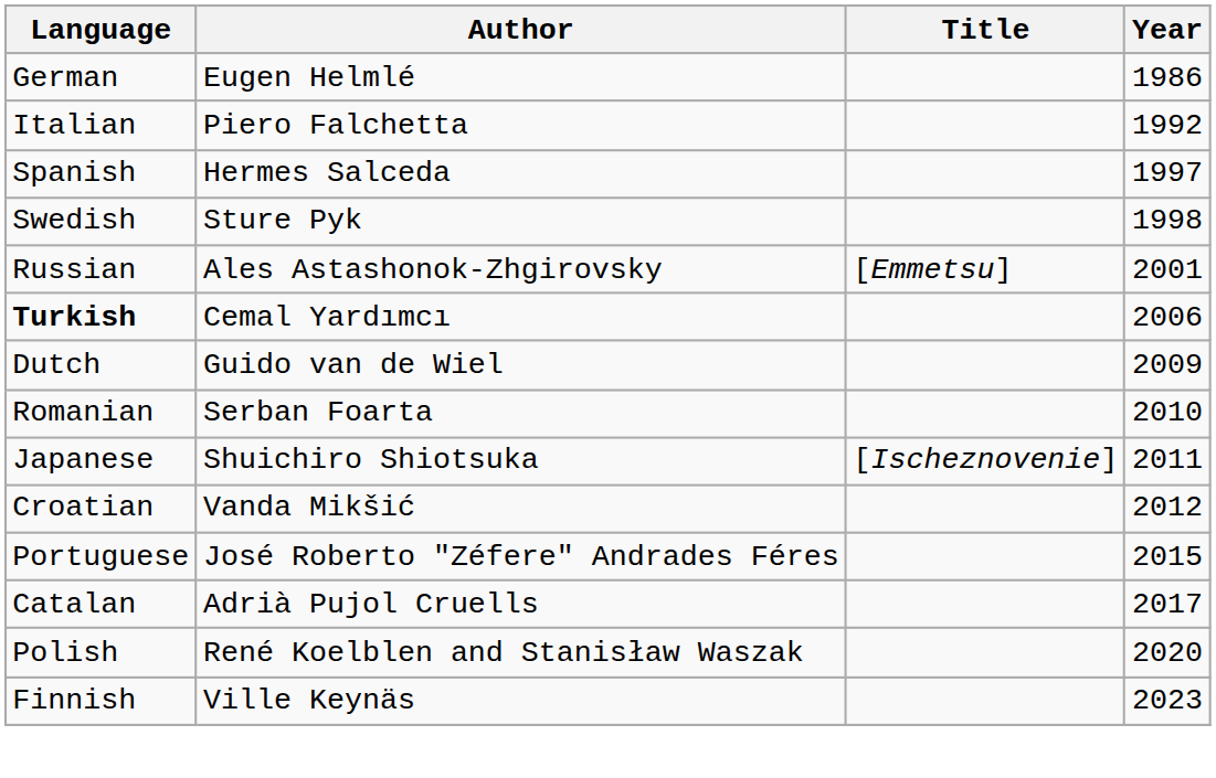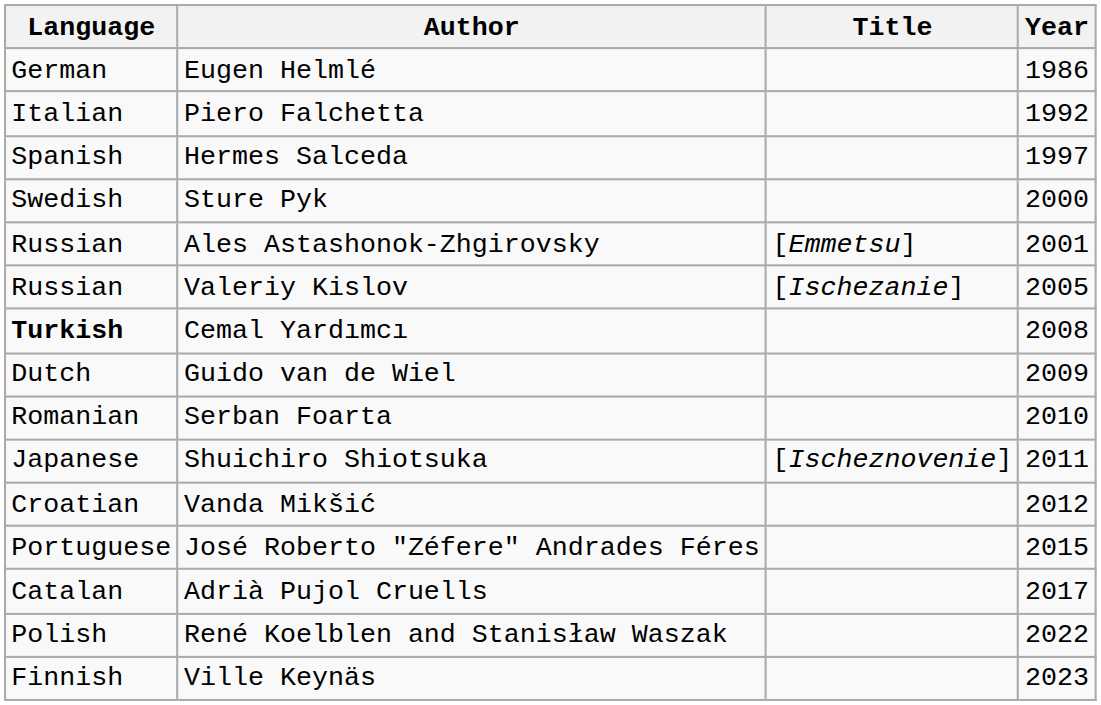Sture Pyk | Year: 1998 -> 2000
+ row: Russian | Valeriy Kislov | [Ischezanie] | 2005
Cemal Yardımcı | Year: 2006 -> 2008
René Koelblen and Stanisław Waszak | Year: 2020 -> 2022
